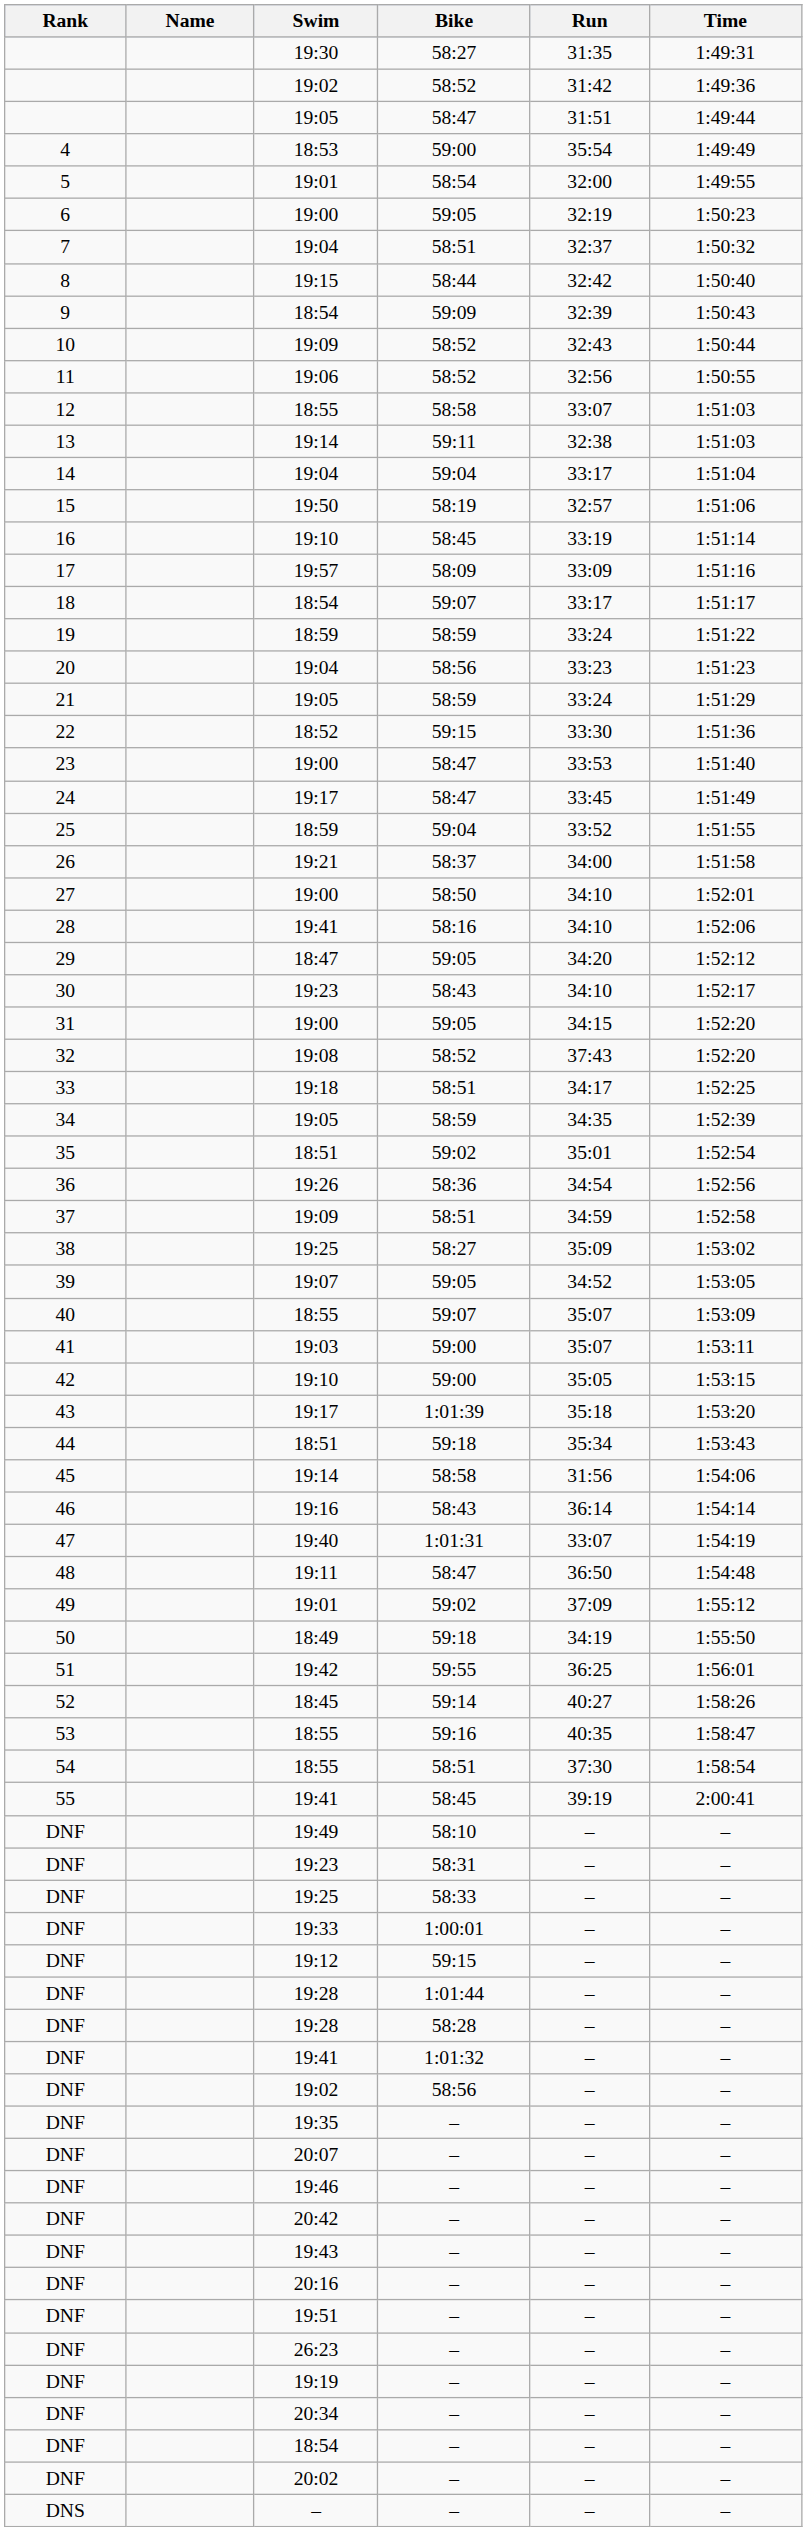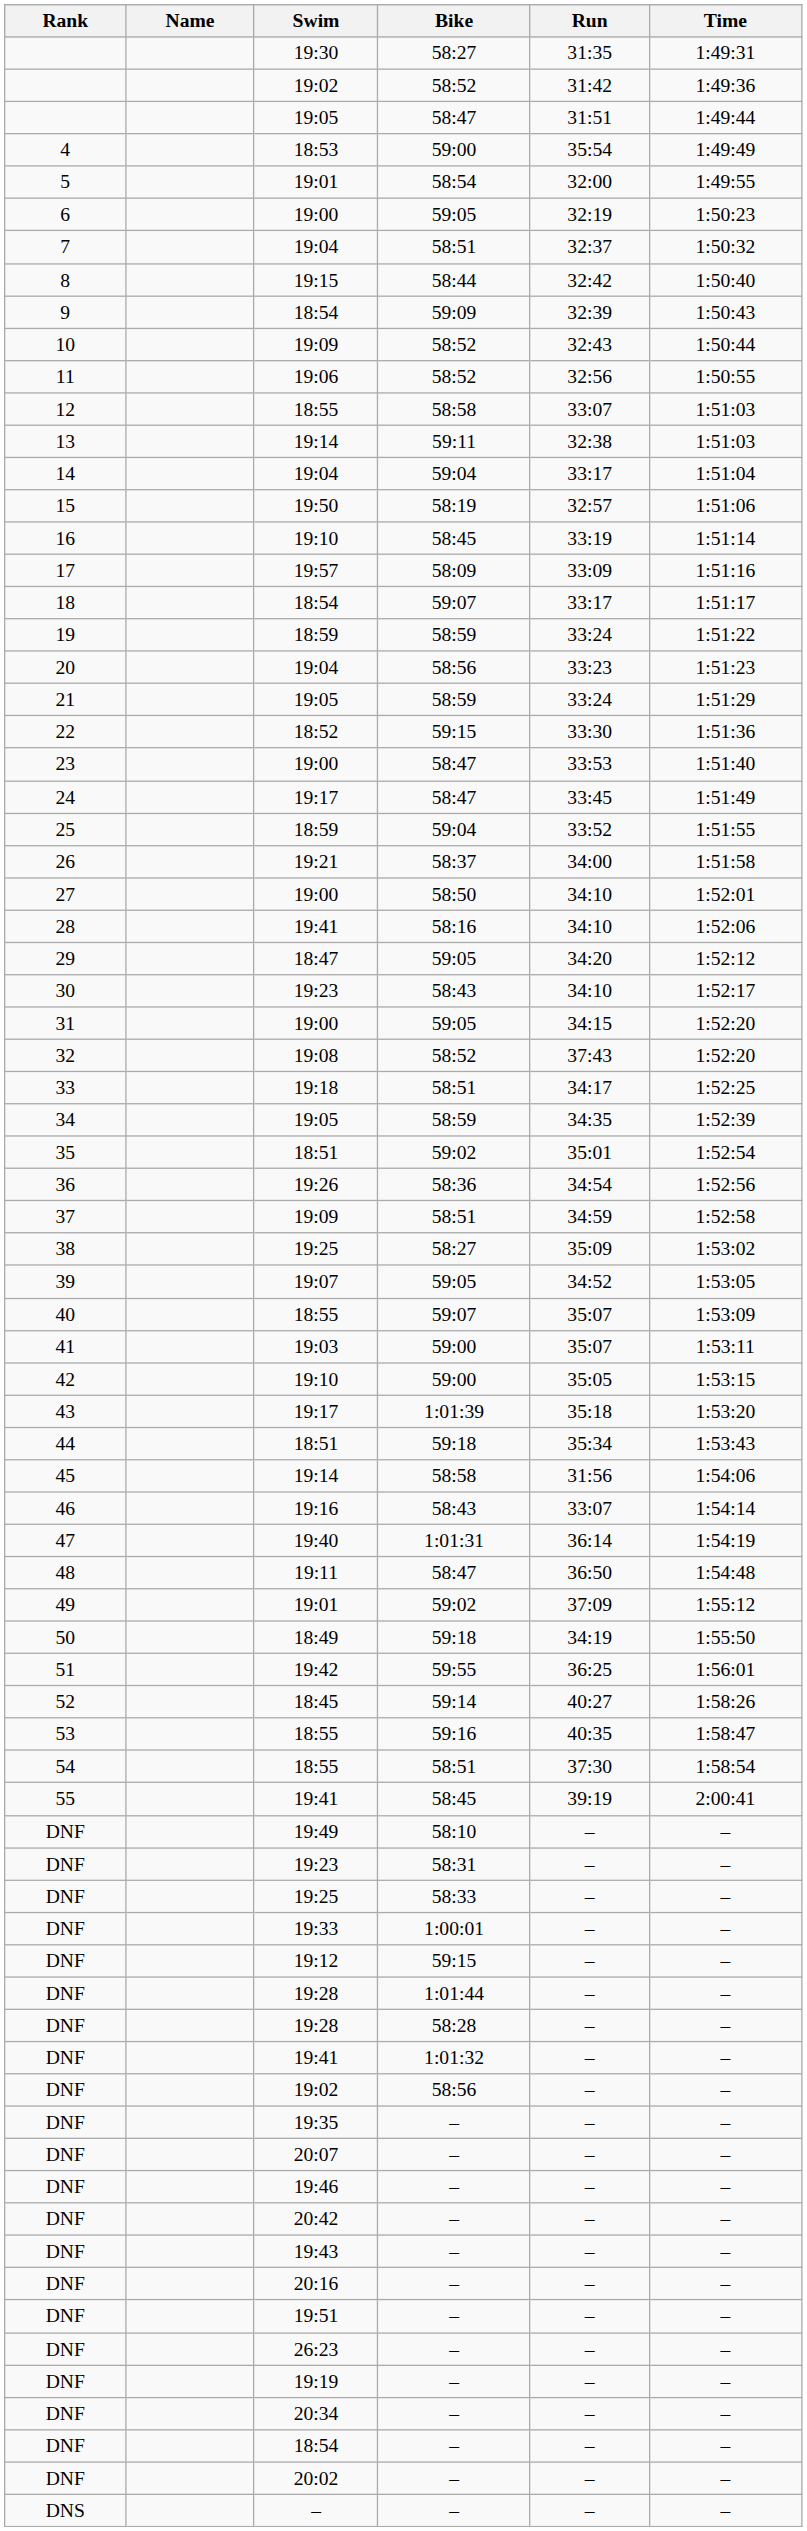46 | Run: 36:14 -> 33:07
47 | Run: 33:07 -> 36:14
